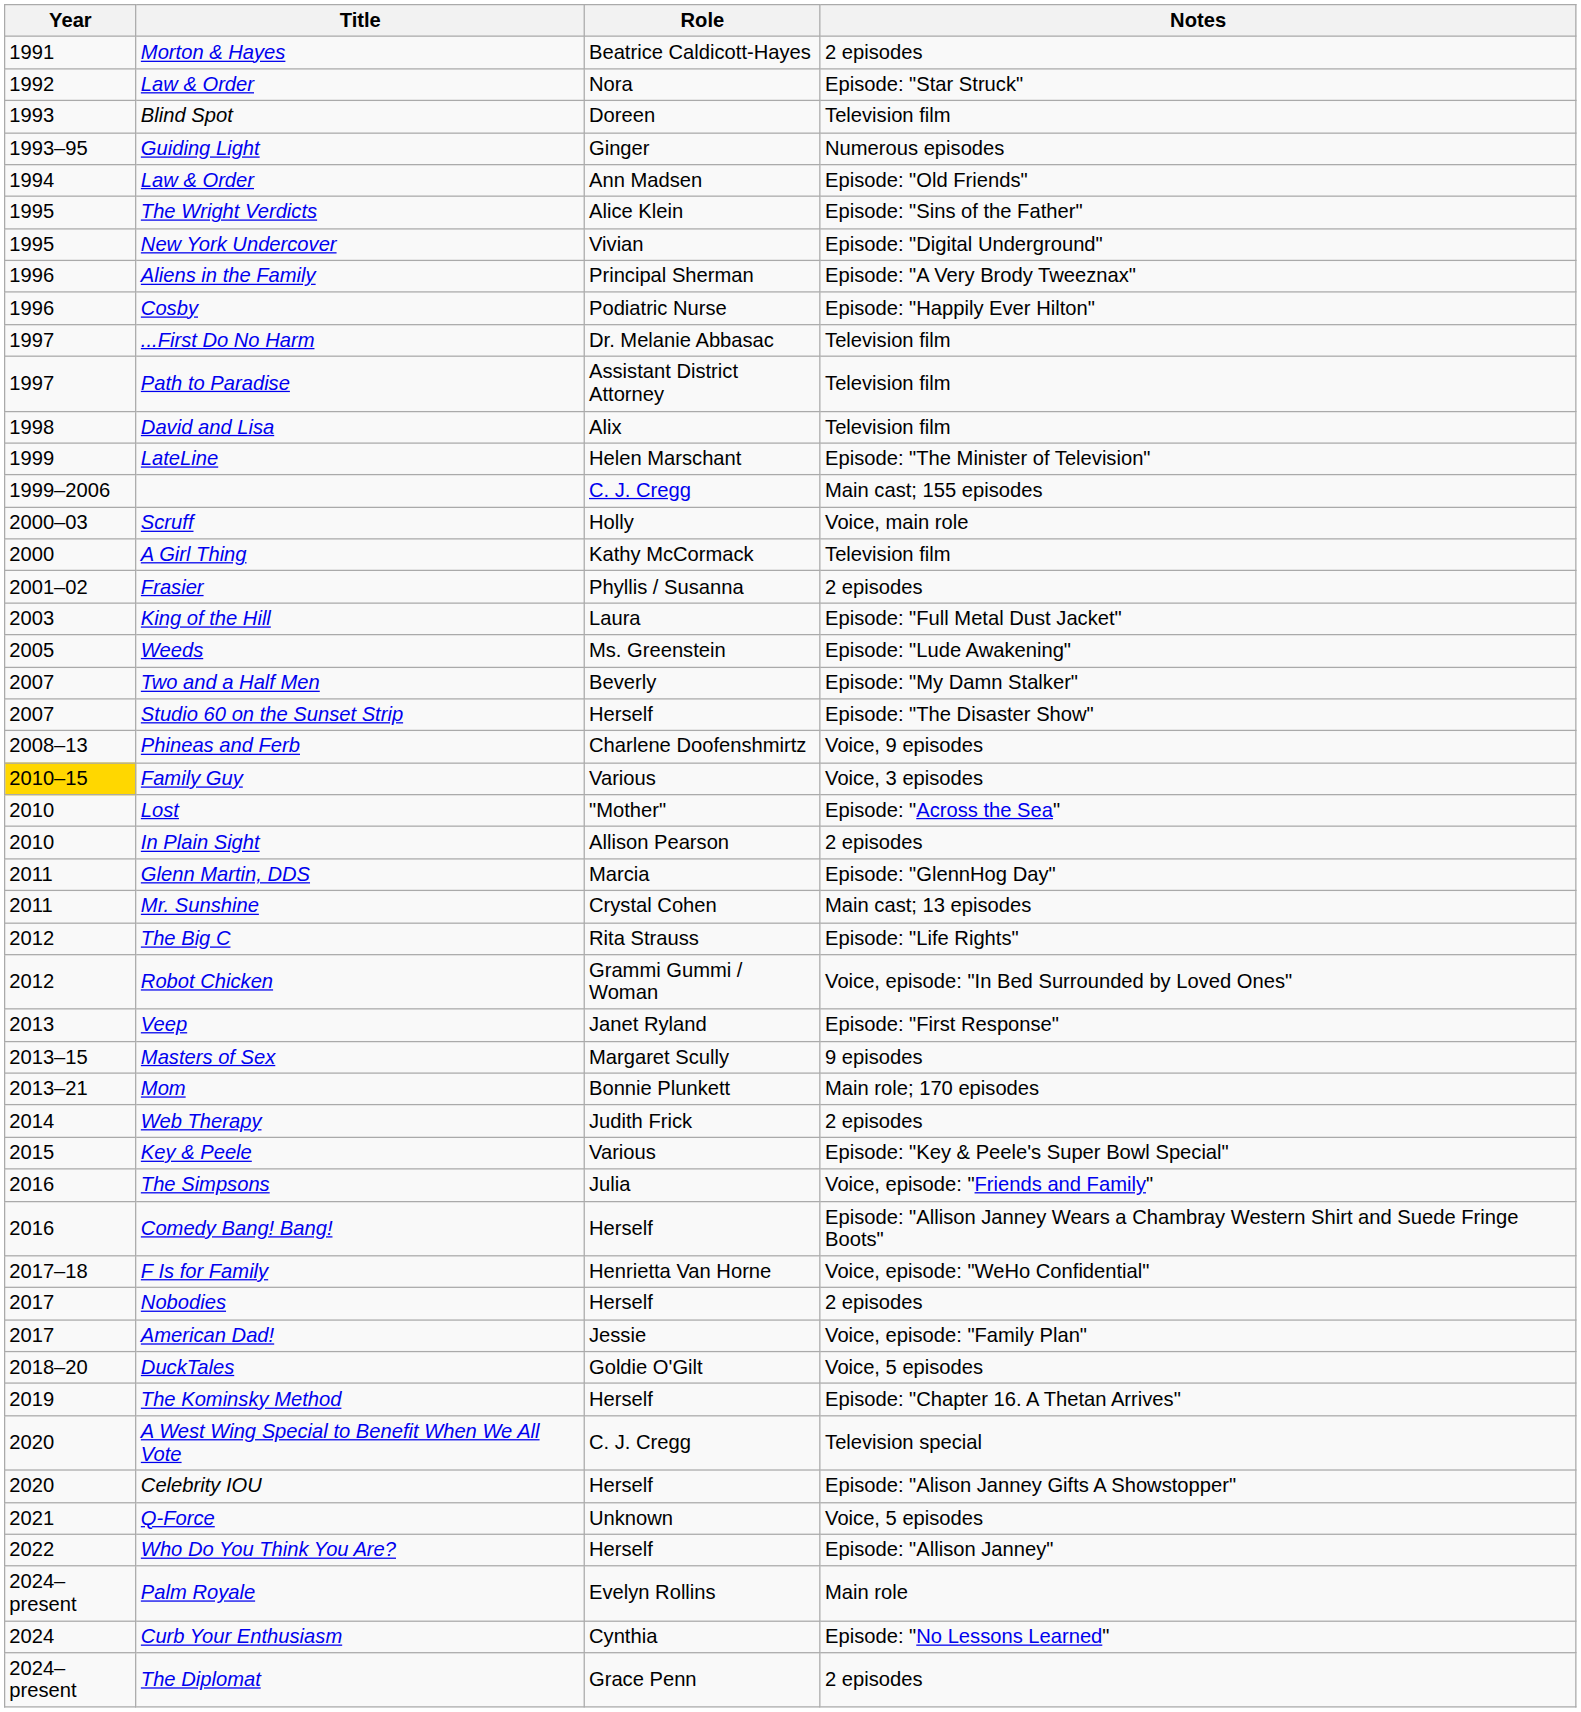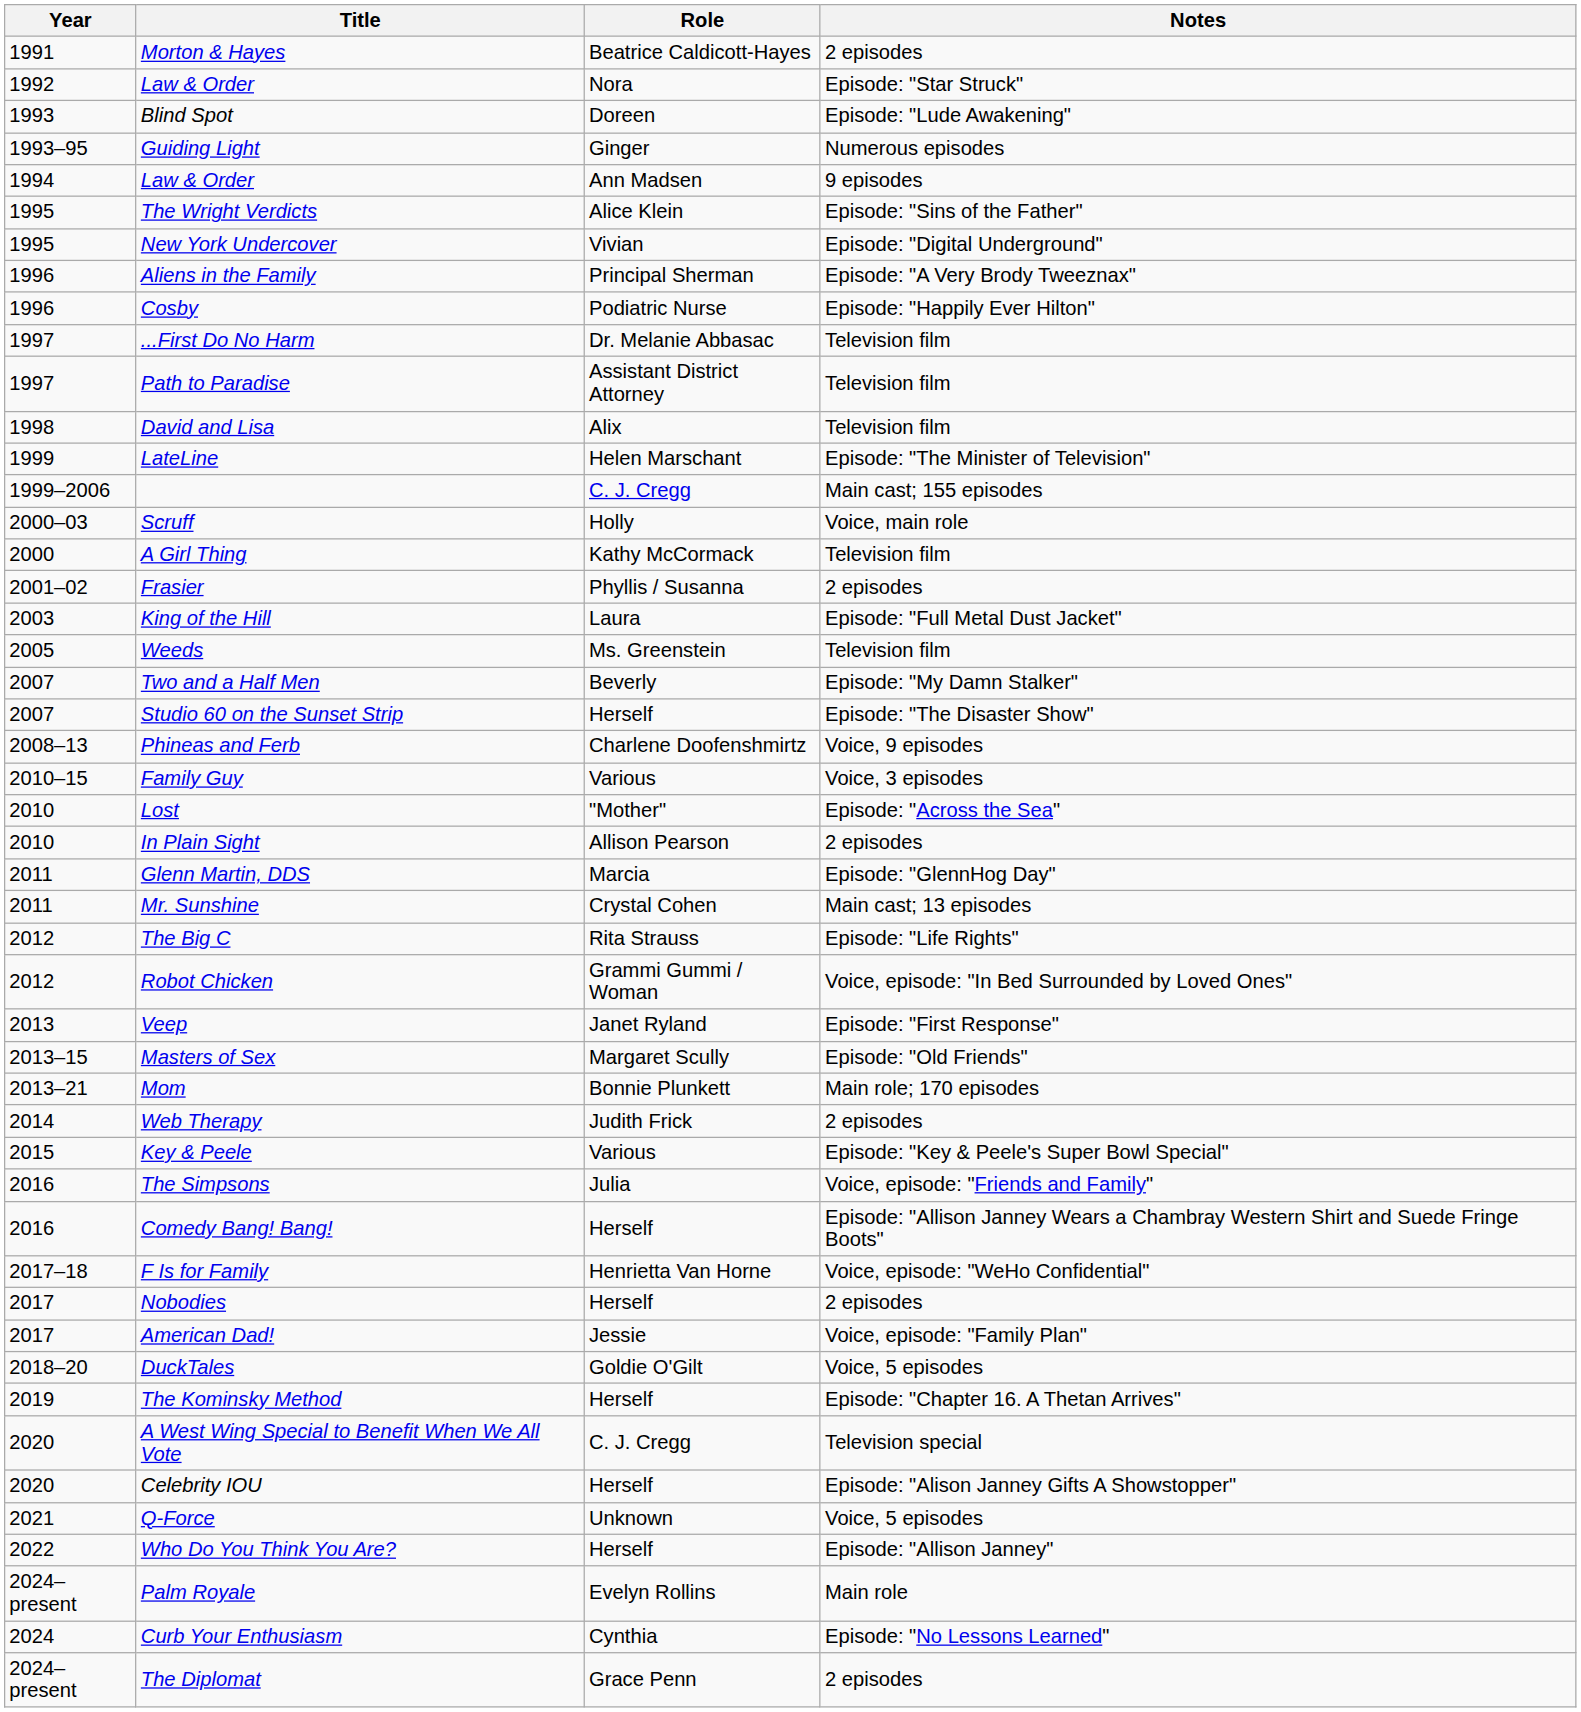Blind Spot | Notes: Television film -> Episode: "Lude Awakening"
Law & Order / Ann Madsen | Notes: Episode: "Old Friends" -> 9 episodes
Weeds | Notes: Episode: "Lude Awakening" -> Television film
Family Guy | Year: gold background -> no background
Masters of Sex | Notes: 9 episodes -> Episode: "Old Friends"
